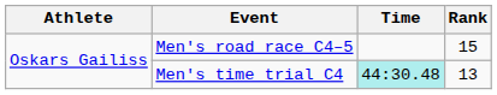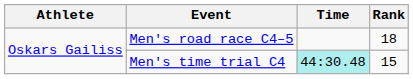Men's road race C4–5 | Rank: 15 -> 18
Men's time trial C4 | Rank: 13 -> 15
